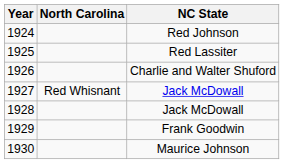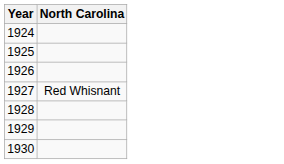- column: NC State | Red Johnson | Red Lassiter | Charlie and Walter Shuford | Jack McDowall | Jack McDowall | Frank Goodwin | Maurice Johnson
